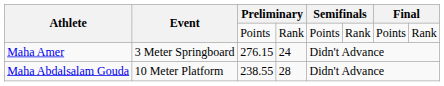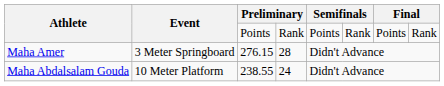Maha Amer | column 4: 24 -> 28
Maha Abdalsalam Gouda | column 4: 28 -> 24
